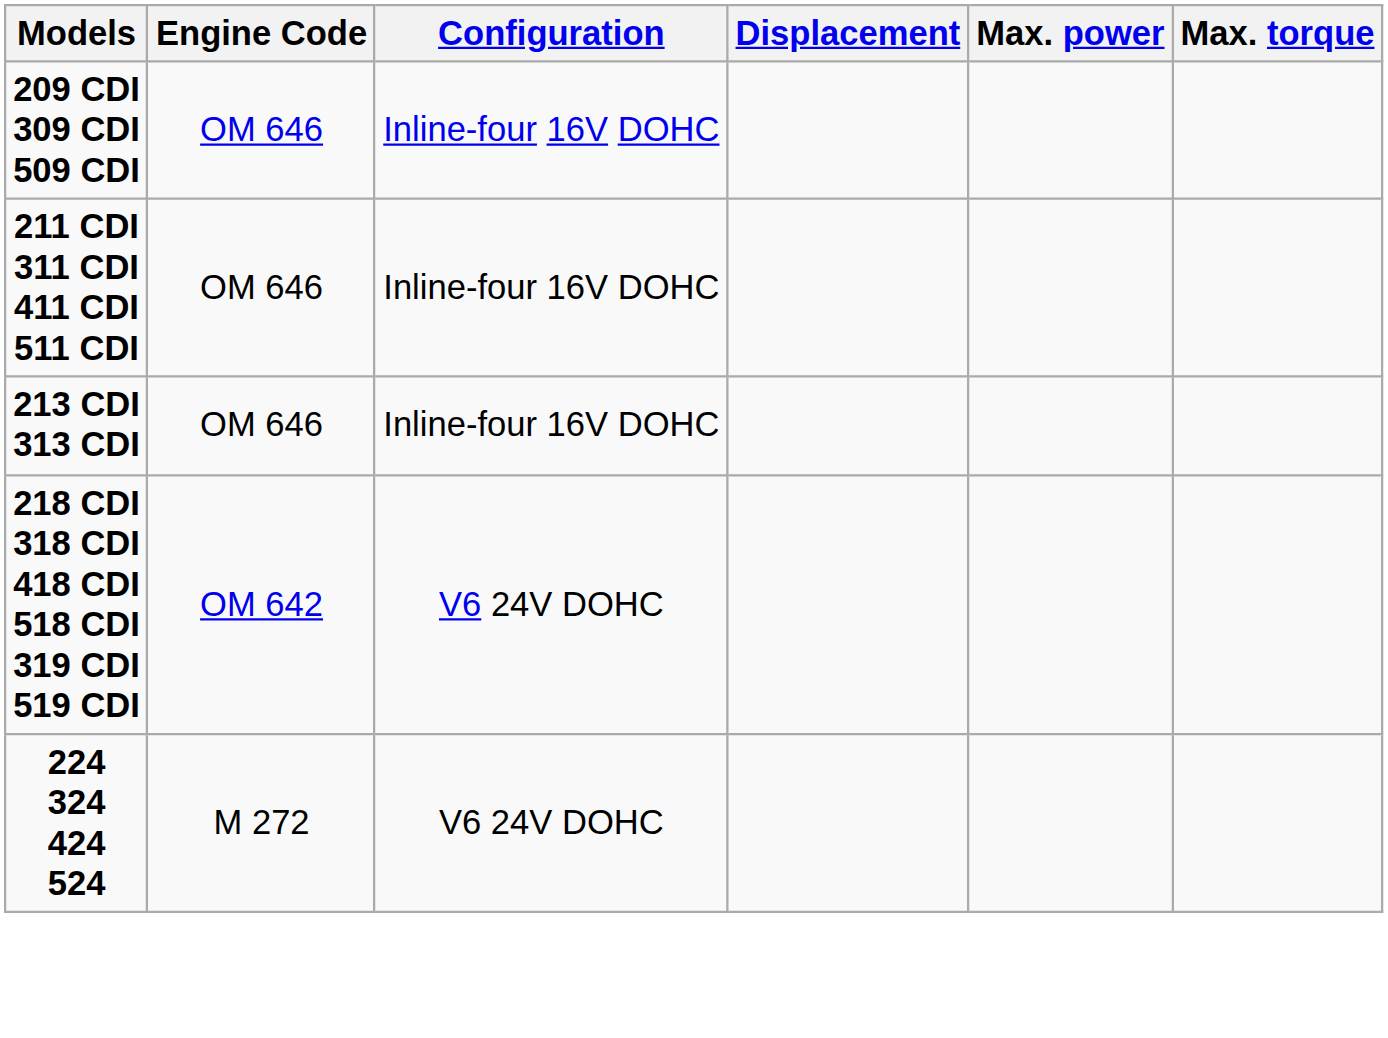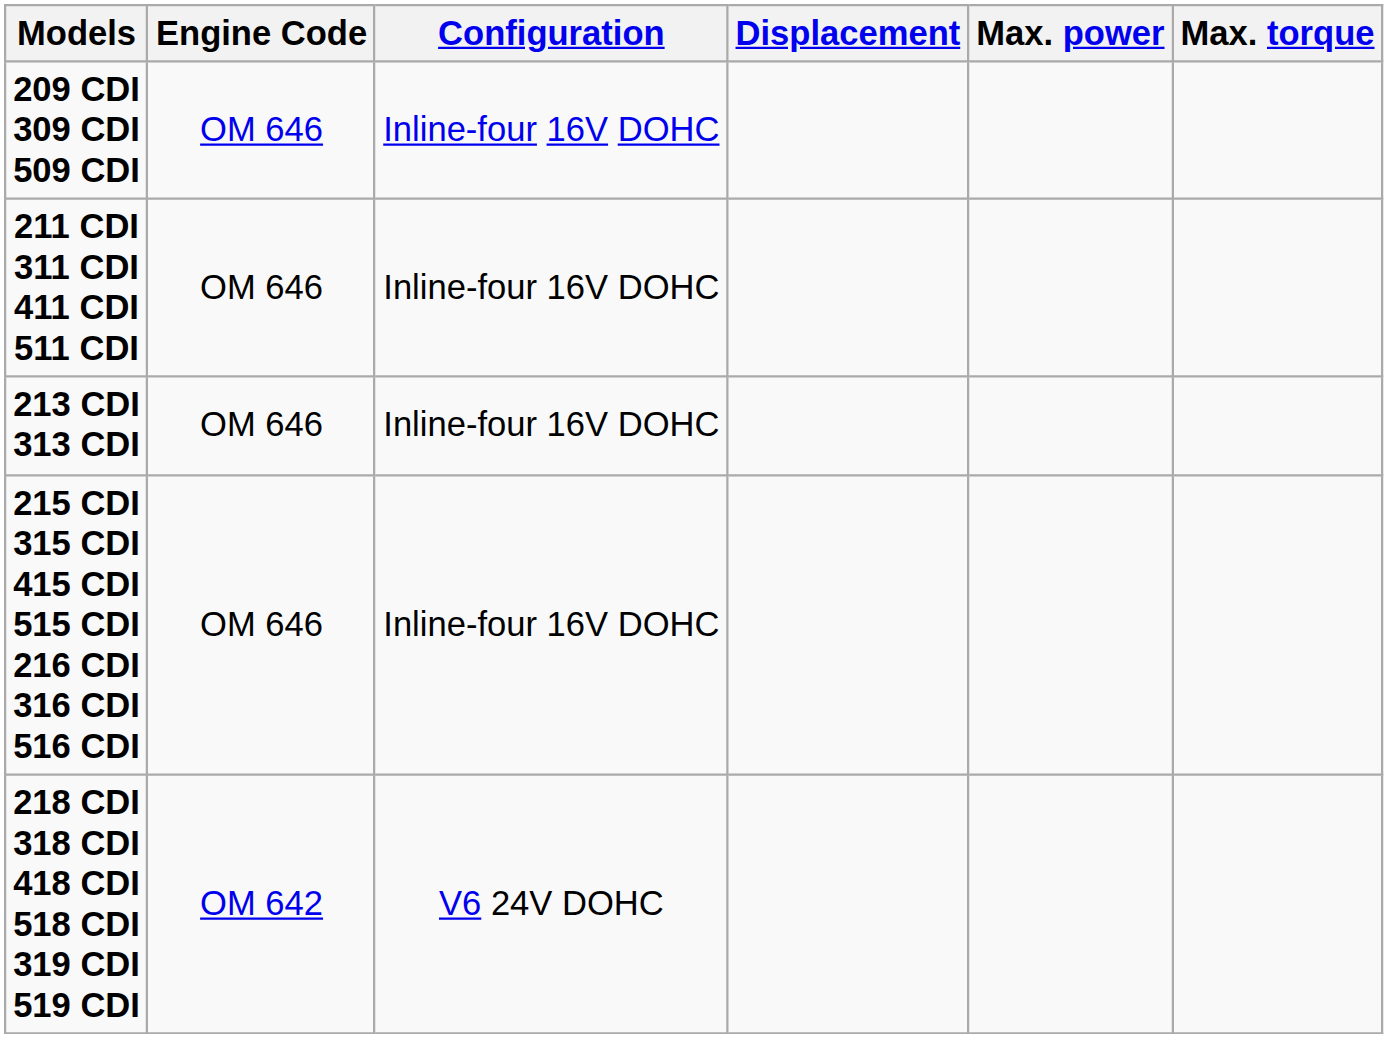+ row: 215 CDI 315 CDI 415 CDI 515 CDI 216 CDI 316 CDI 516 CDI | OM 646 | Inline-four 16V DOHC
- row: 224 324 424 524 | M 272 | V6 24V DOHC
